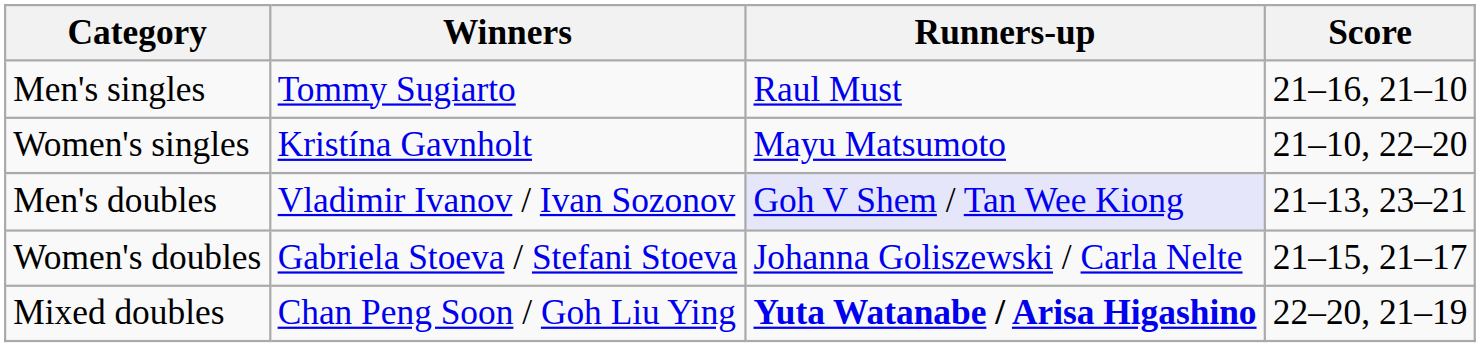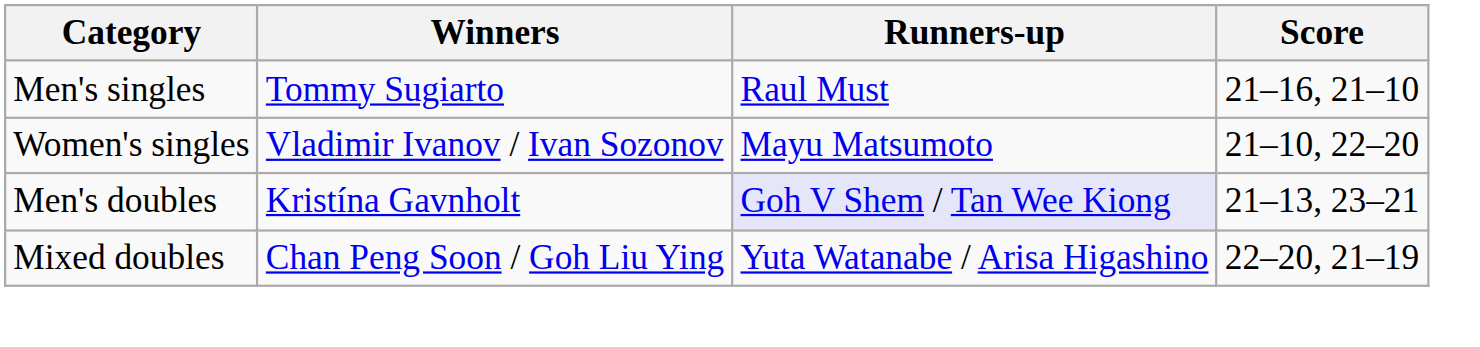Women's singles | Winners: Kristína Gavnholt -> Vladimir Ivanov / Ivan Sozonov
Men's doubles | Winners: Vladimir Ivanov / Ivan Sozonov -> Kristína Gavnholt
- row: Women's doubles | Gabriela Stoeva / Stefani Stoeva | Johanna Goliszewski / Carla Nelte | 21–15, 21–17
Mixed doubles | Runners-up: bold -> normal
